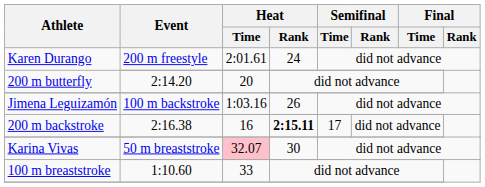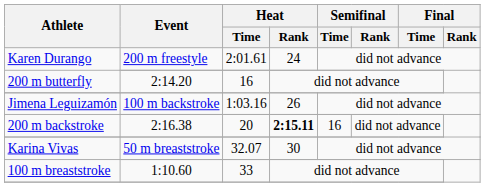200 m butterfly | Heat / Time: 20 -> 16
200 m backstroke | Heat / Time: 16 -> 20
200 m backstroke | Semifinal / Time: 17 -> 16
Karina Vivas / 50 m breaststroke | Heat / Time: pink background -> no background
